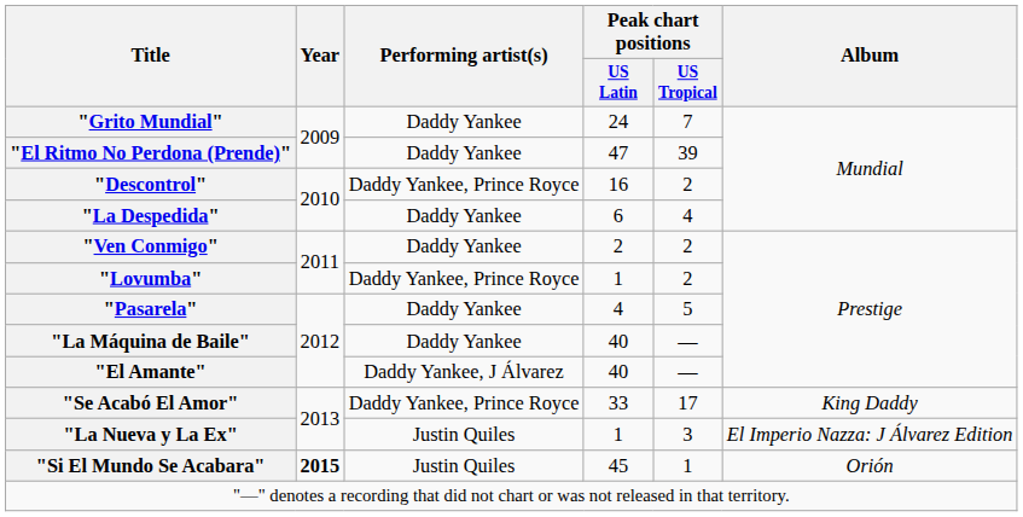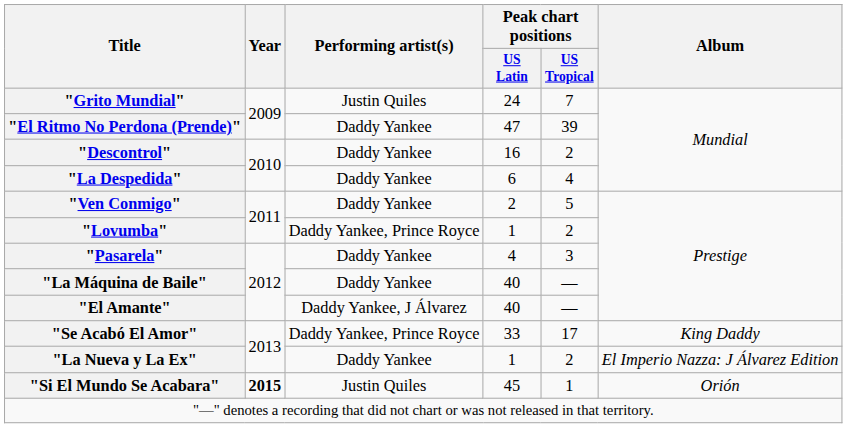"Grito Mundial" | Performing artist(s): Daddy Yankee -> Justin Quiles
"Descontrol" | Performing artist(s): Daddy Yankee, Prince Royce -> Daddy Yankee
"Ven Conmigo" | Peak chart positions / US Tropical: 2 -> 5
"Pasarela" | Peak chart positions / US Tropical: 5 -> 3
"La Nueva y La Ex" | Performing artist(s): Justin Quiles -> Daddy Yankee
"La Nueva y La Ex" | Peak chart positions / US Tropical: 3 -> 2
